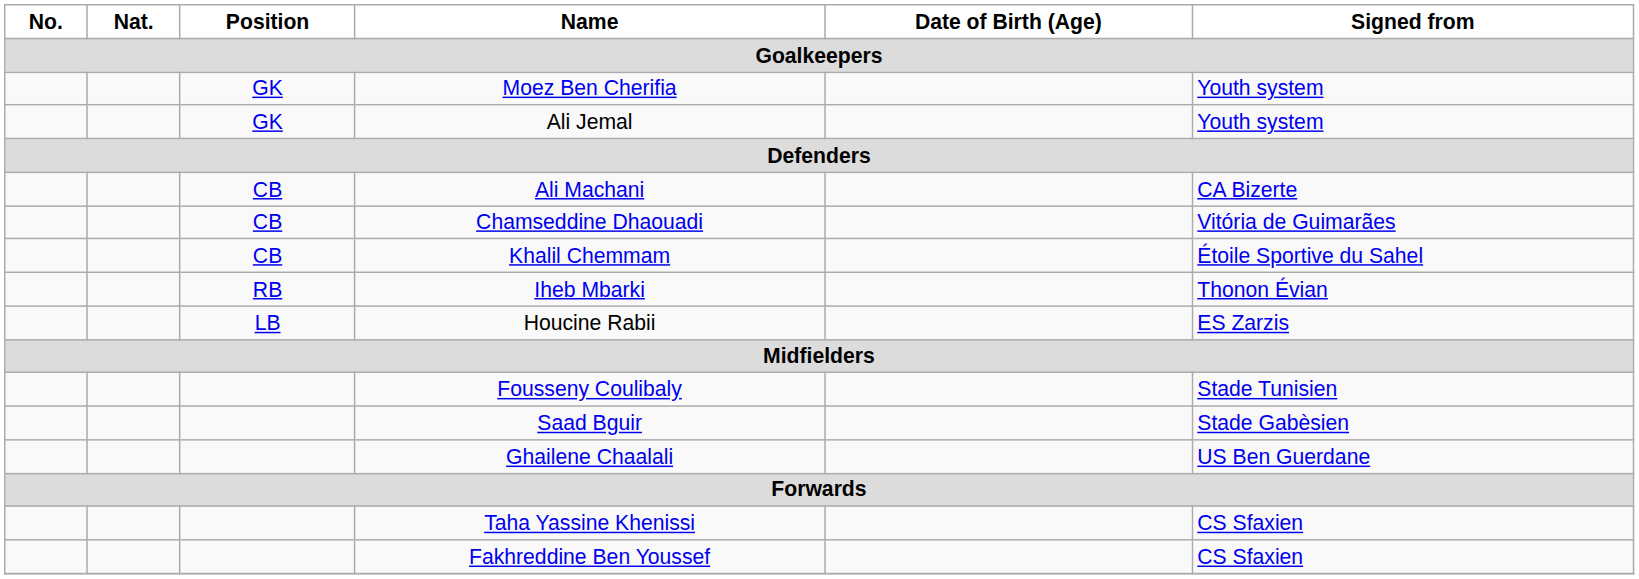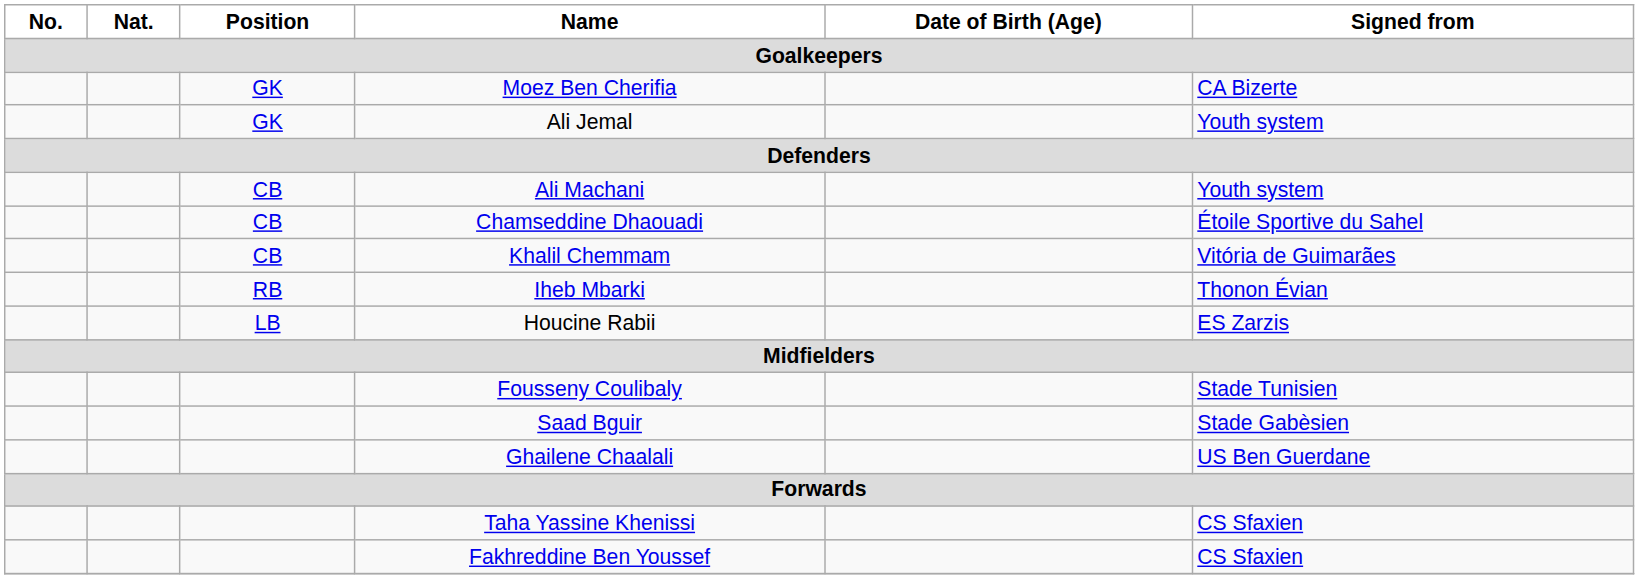Moez Ben Cherifia | Signed from: Youth system -> CA Bizerte
Ali Machani | Signed from: CA Bizerte -> Youth system
Chamseddine Dhaouadi | Signed from: Vitória de Guimarães -> Étoile Sportive du Sahel
Khalil Chemmam | Signed from: Étoile Sportive du Sahel -> Vitória de Guimarães
